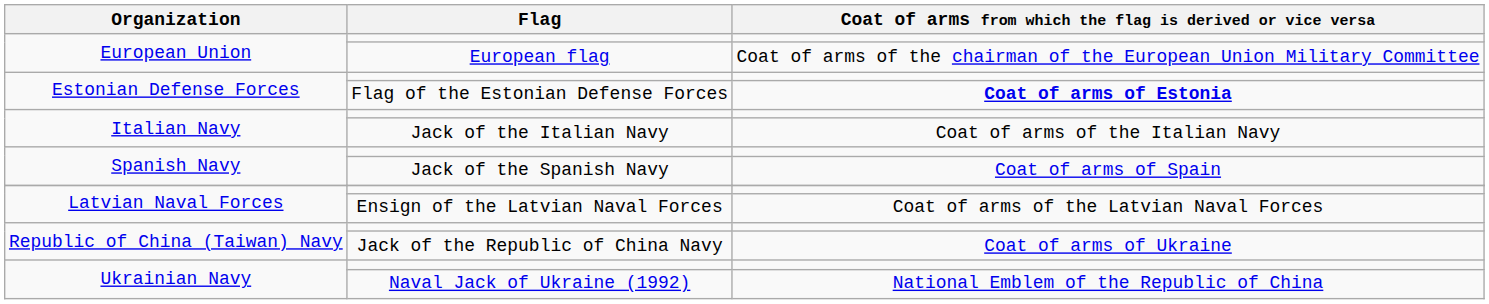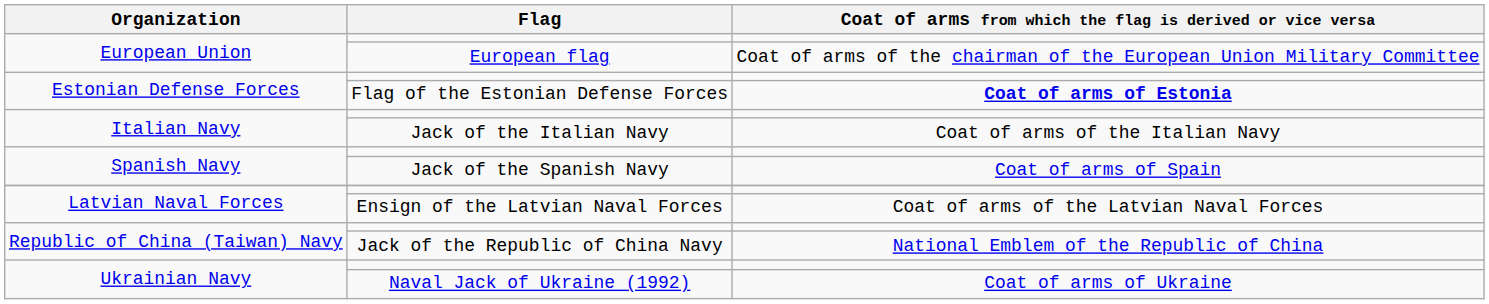Jack of the Republic of China Navy | Coat of arms from which the flag is derived or vice versa: Coat of arms of Ukraine -> National Emblem of the Republic of China
Naval Jack of Ukraine (1992) | Coat of arms from which the flag is derived or vice versa: National Emblem of the Republic of China -> Coat of arms of Ukraine
